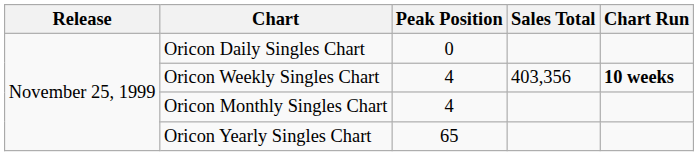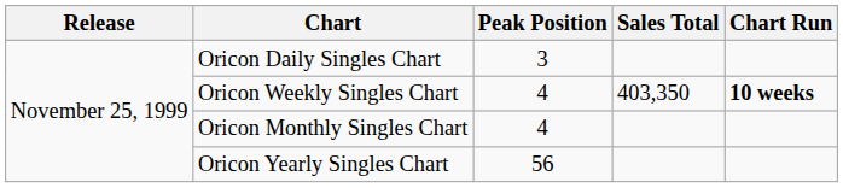Oricon Daily Singles Chart | Peak Position: 0 -> 3
Oricon Weekly Singles Chart | Sales Total: 403,356 -> 403,350
Oricon Yearly Singles Chart | Peak Position: 65 -> 56
